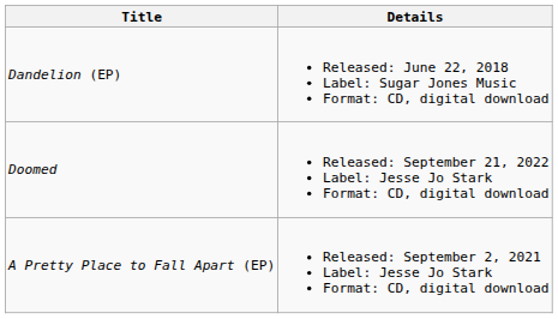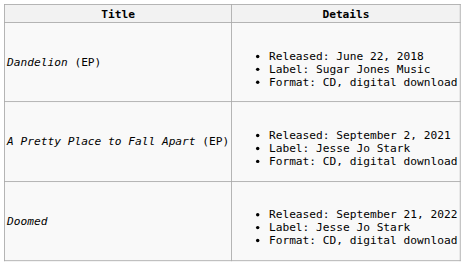rows swapped: A Pretty Place to Fall Apart (EP) <-> Doomed
